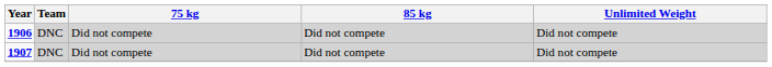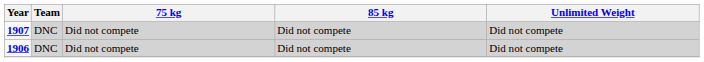rows swapped: 1906 <-> 1907
